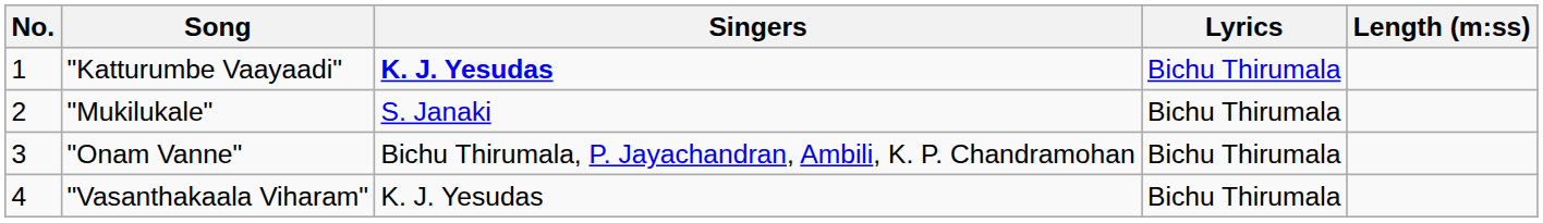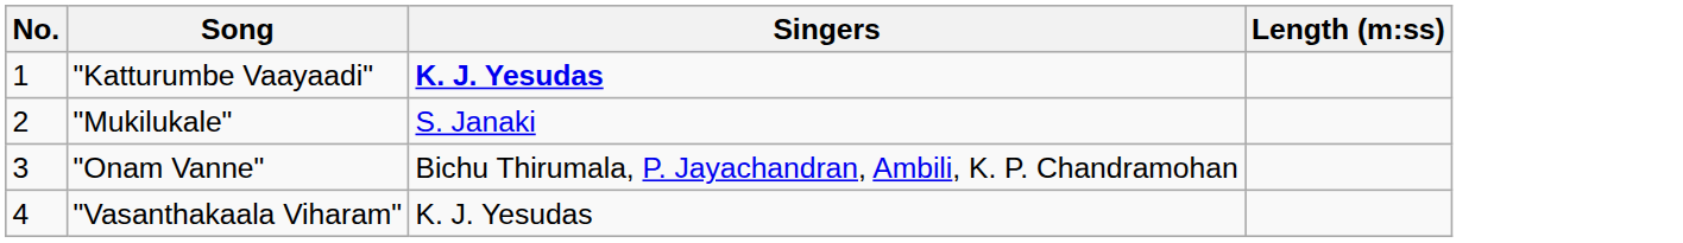- column: Lyrics | Bichu Thirumala | Bichu Thirumala | Bichu Thirumala | Bichu Thirumala
